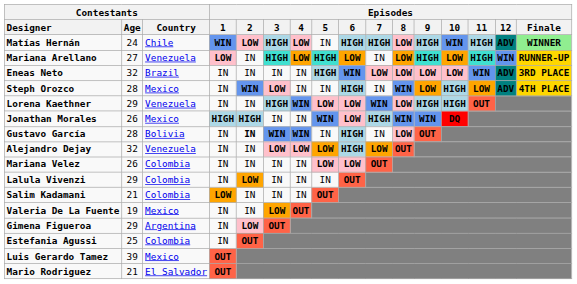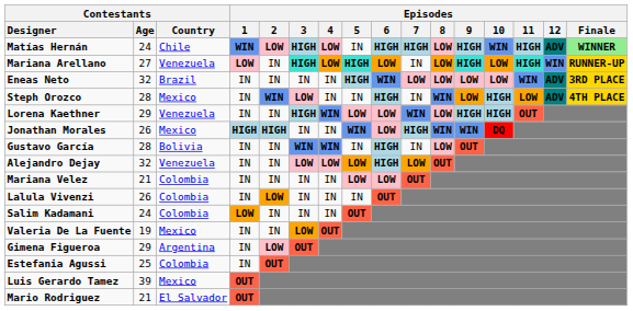Gustavo García | Episodes / 2: bold -> normal
Mariana Velez | Contestants / Age: 26 -> 21
Lalula Vivenzi | Contestants / Age: 29 -> 26
Salim Kadamani | Contestants / Age: 21 -> 24
